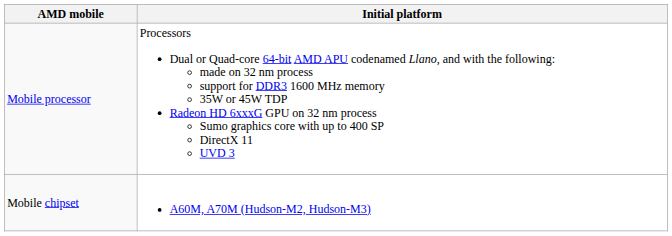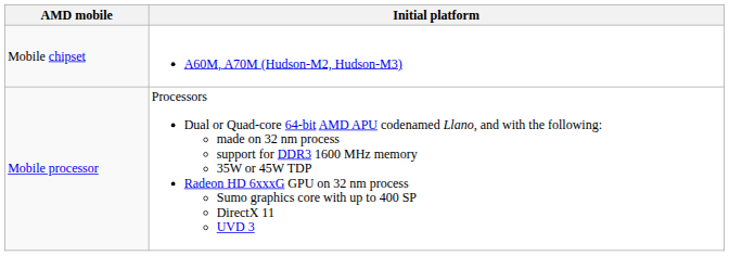rows swapped: Mobile processor <-> Mobile chipset
